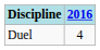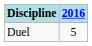Duel | 2016: 4 -> 5
